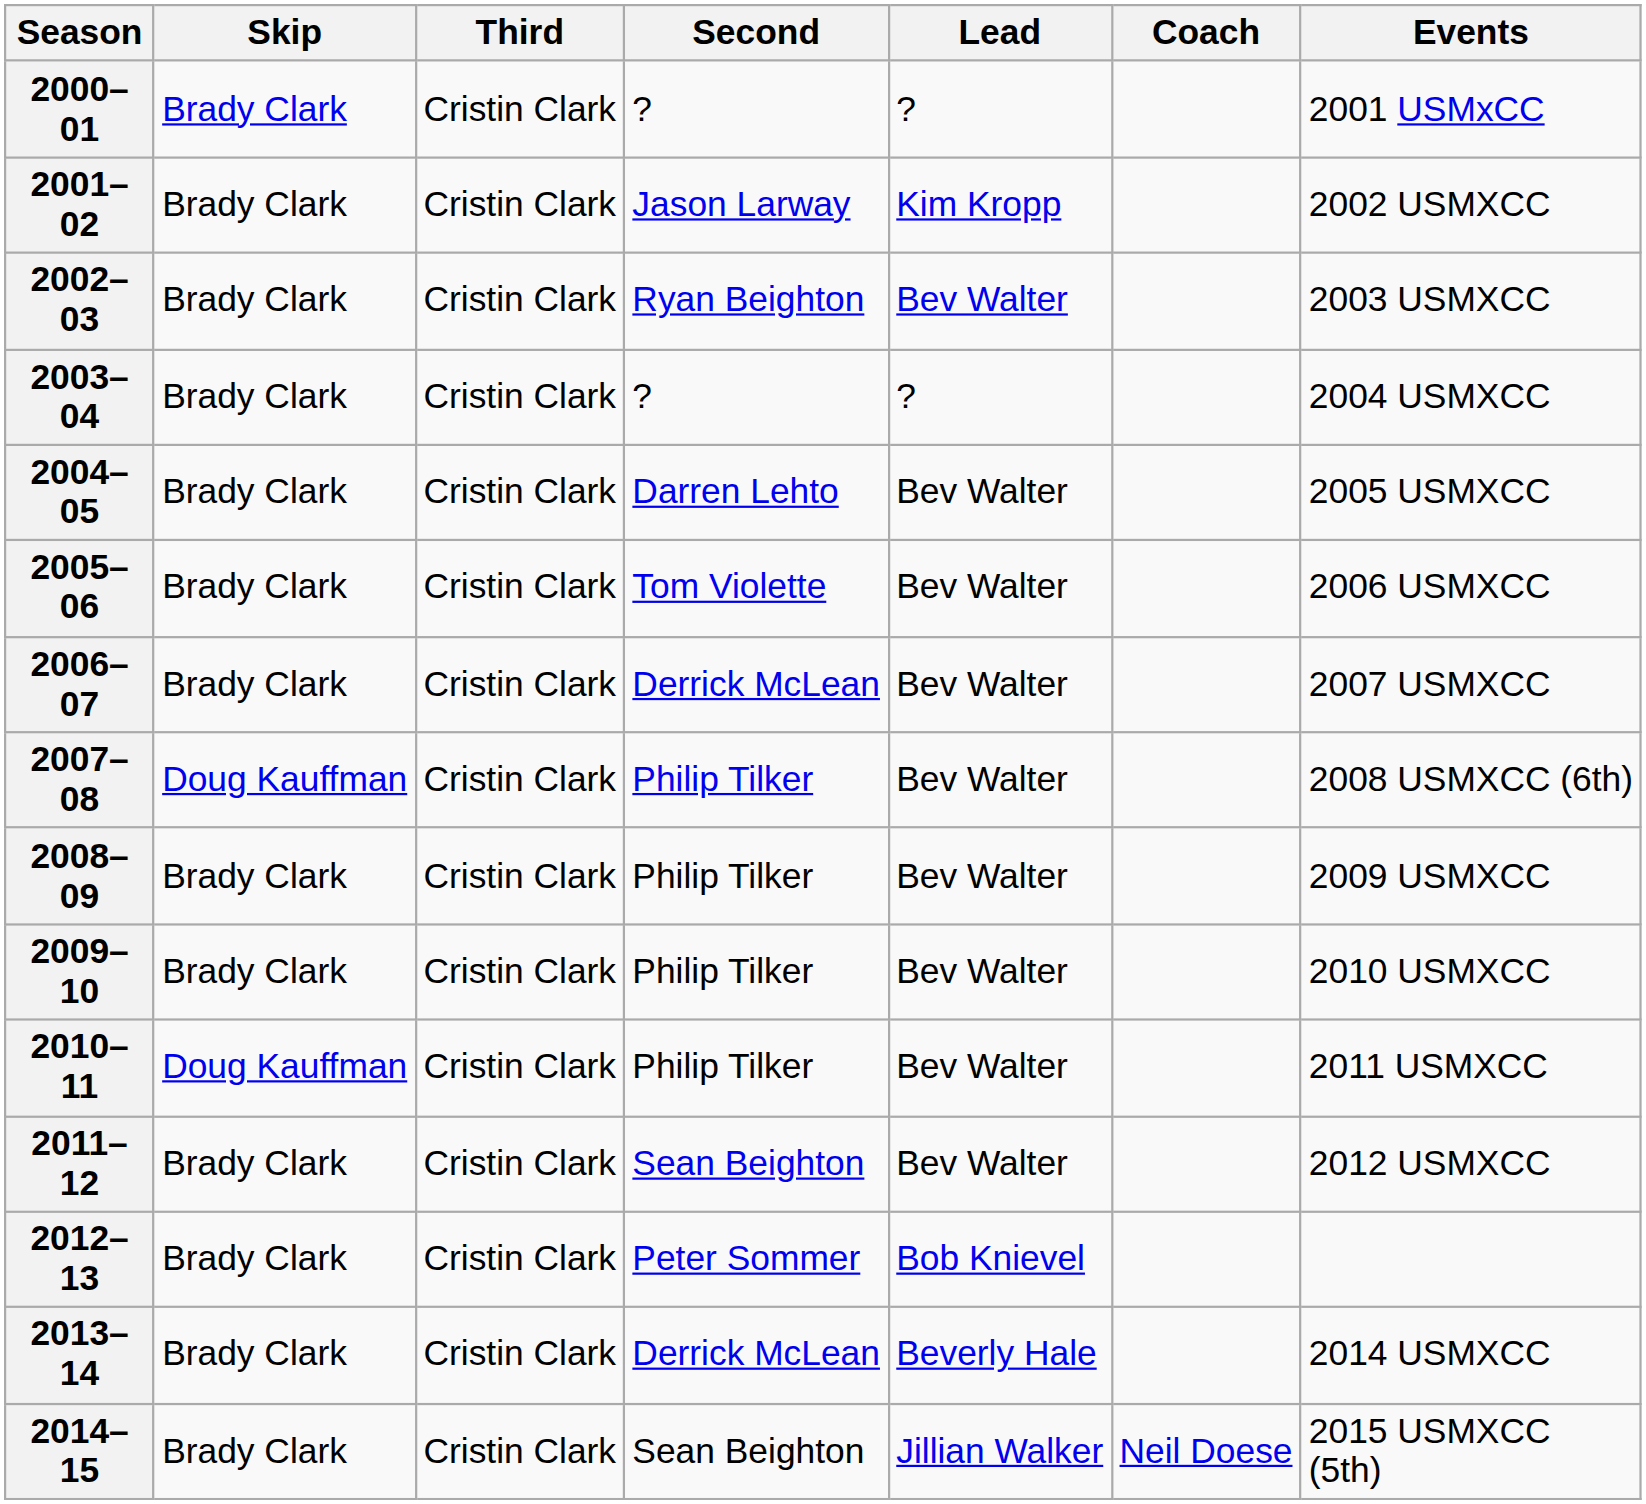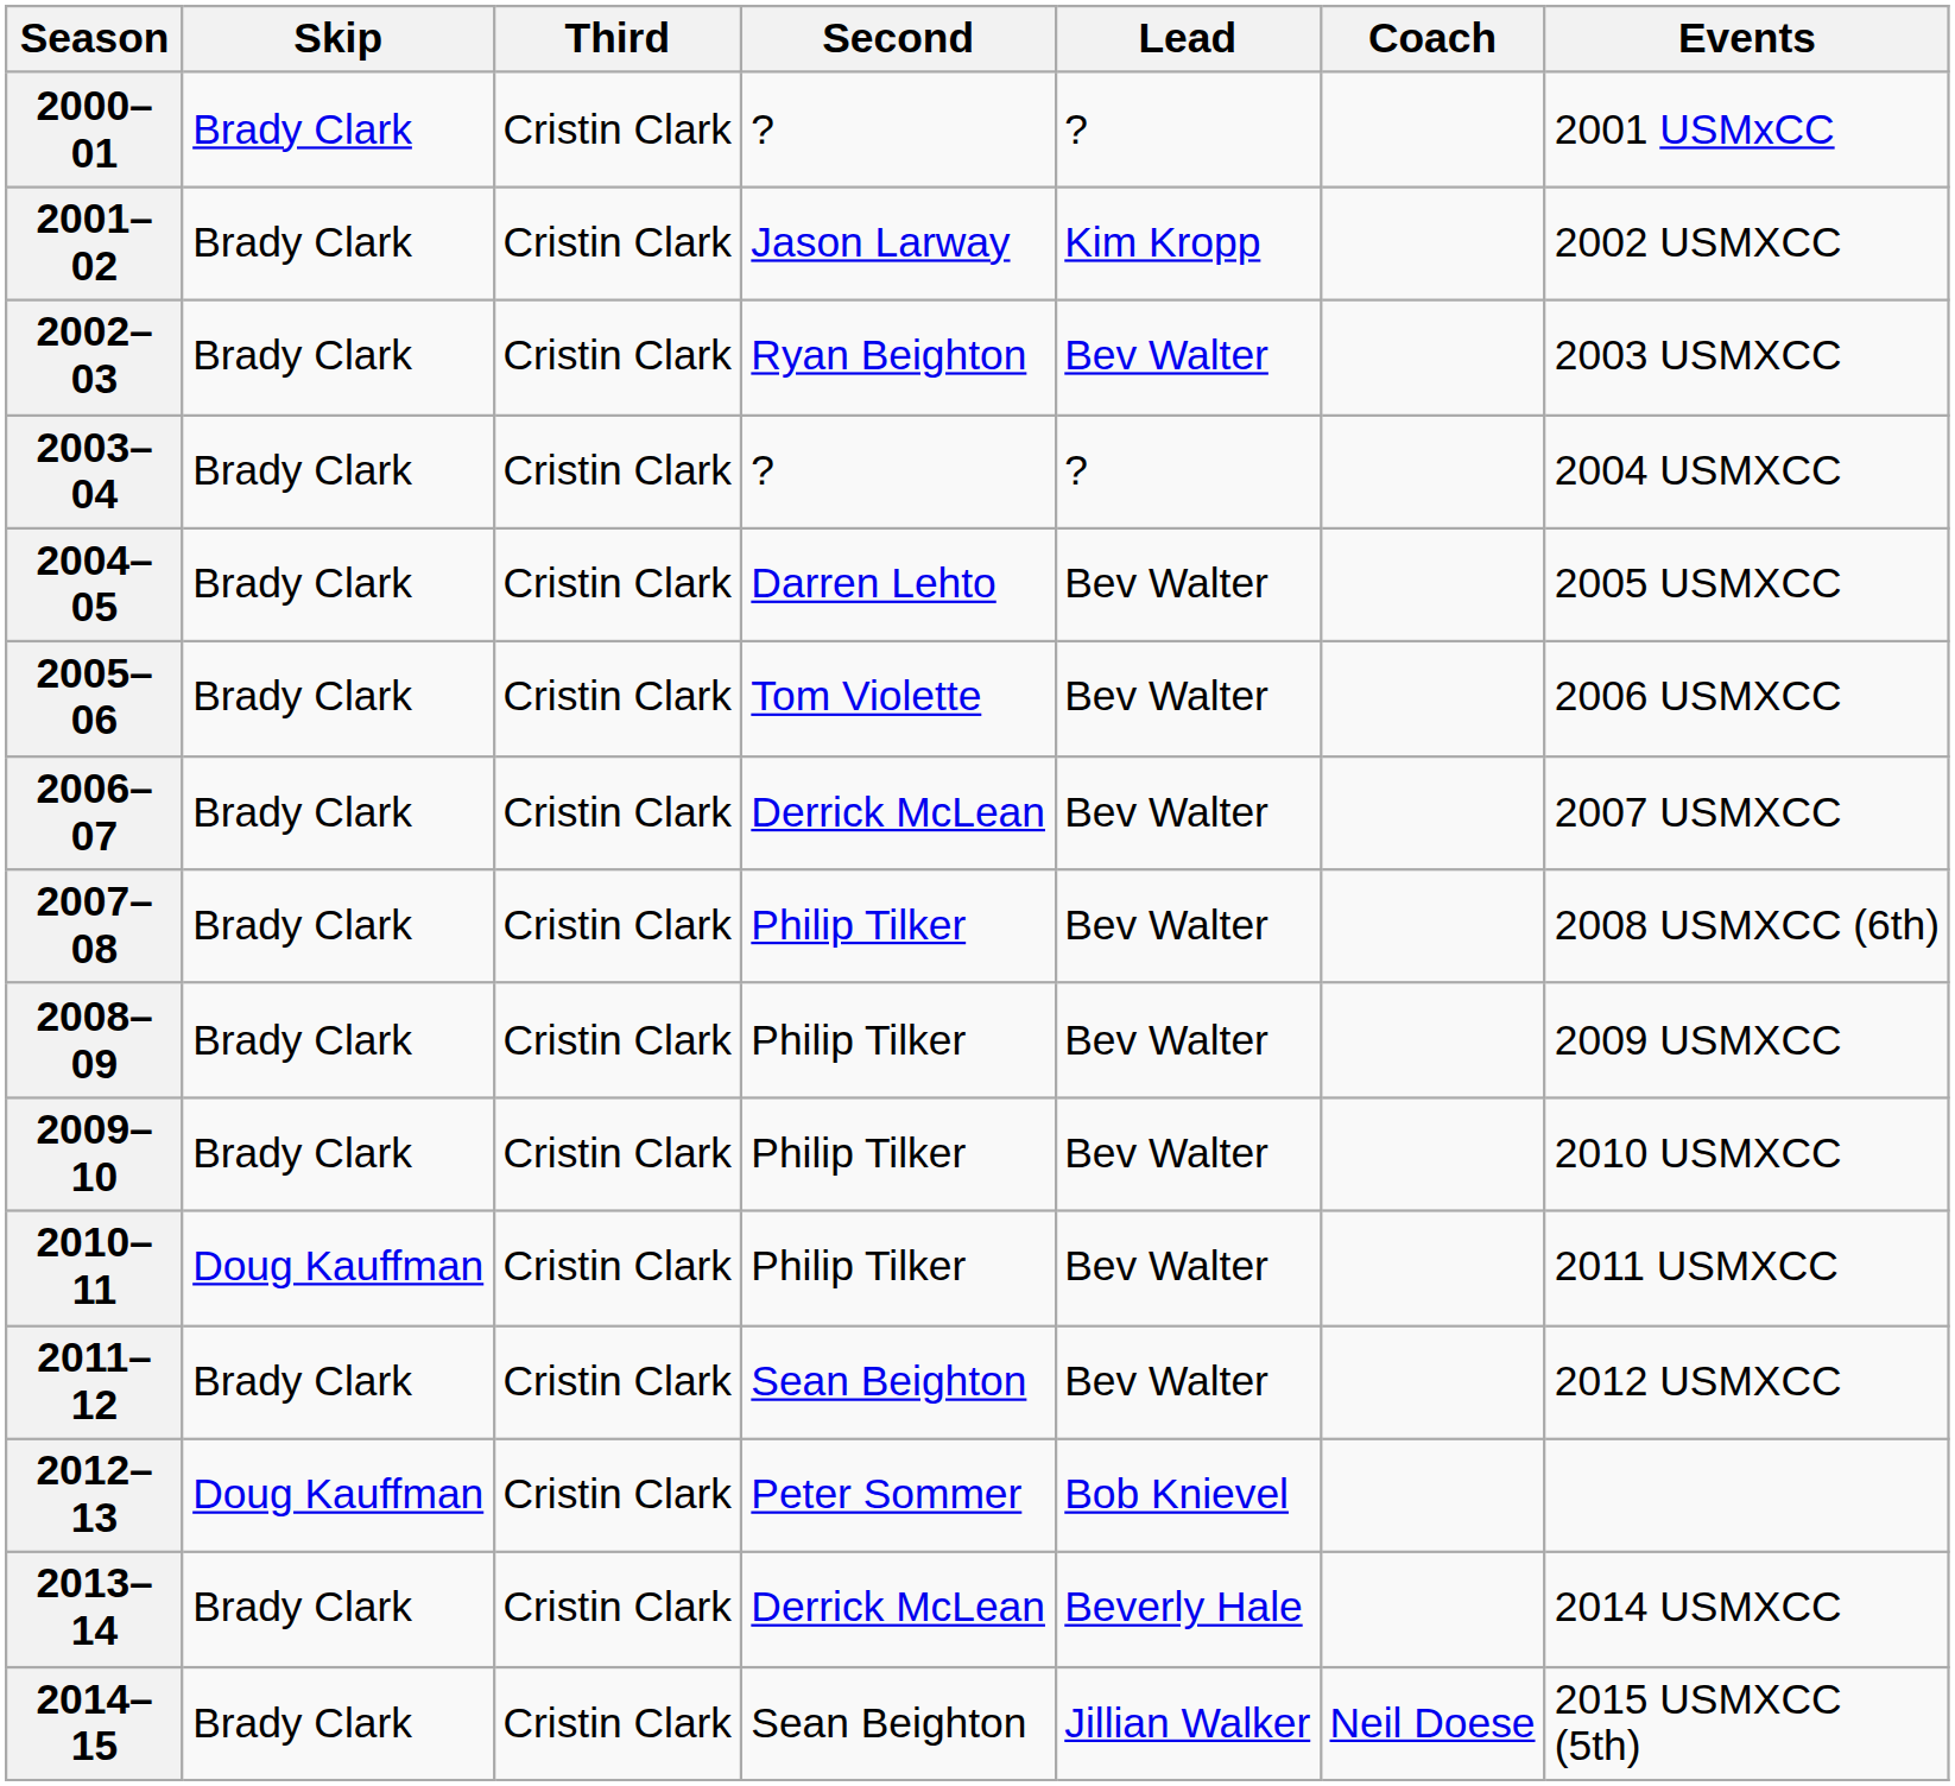2007–08 | Skip: Doug Kauffman -> Brady Clark
2012–13 | Skip: Brady Clark -> Doug Kauffman
